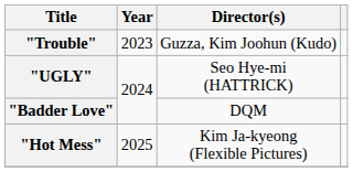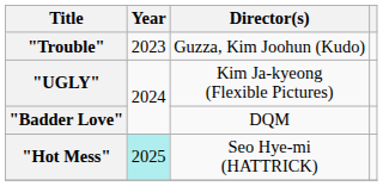"UGLY" | Director(s): Seo Hye-mi (HATTRICK) -> Kim Ja-kyeong (Flexible Pictures)
"Hot Mess" | Year: no background -> paleturquoise background
"Hot Mess" | Director(s): Kim Ja-kyeong (Flexible Pictures) -> Seo Hye-mi (HATTRICK)
